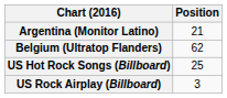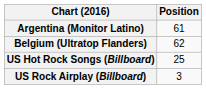Argentina (Monitor Latino) | Position: 21 -> 61
